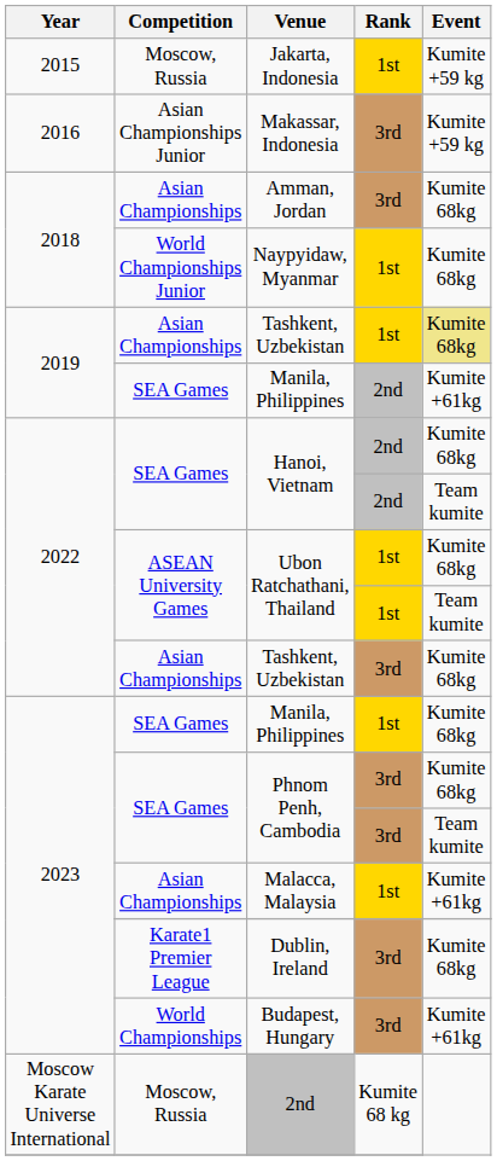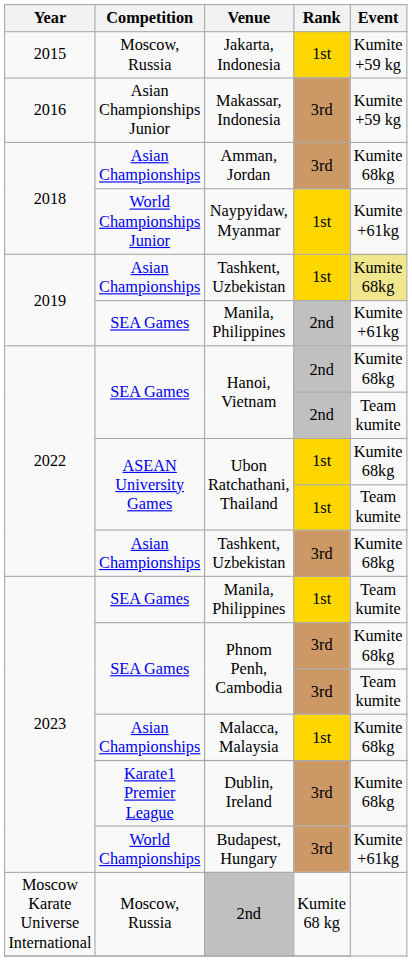Naypyidaw, Myanmar | Event: Kumite 68kg -> Kumite +61kg
2023 / Manila, Philippines | Event: Kumite 68kg -> Team kumite
Malacca, Malaysia | Event: Kumite +61kg -> Kumite 68kg
